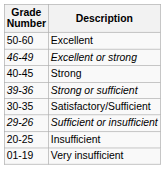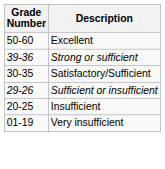- row: 46-49 | Excellent or strong
- row: 40-45 | Strong
